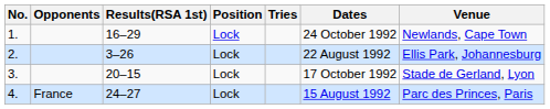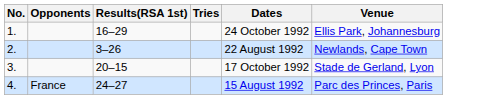- column: Position | Lock | Lock | Lock | Lock
1. | Venue: Newlands, Cape Town -> Ellis Park, Johannesburg
2. | Venue: Ellis Park, Johannesburg -> Newlands, Cape Town
